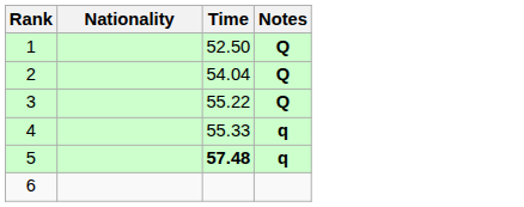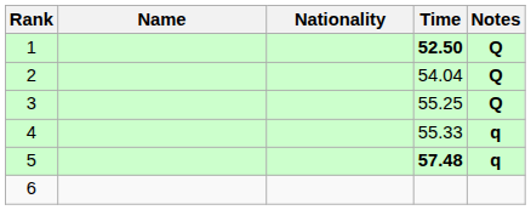+ column: Name
1 | Time: normal -> bold
3 | Time: 55.22 -> 55.25
